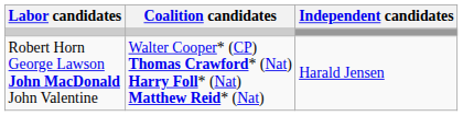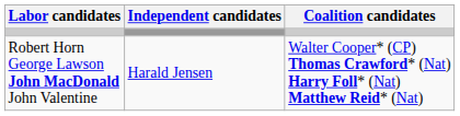columns swapped: Coalition candidates <-> Independent candidates
